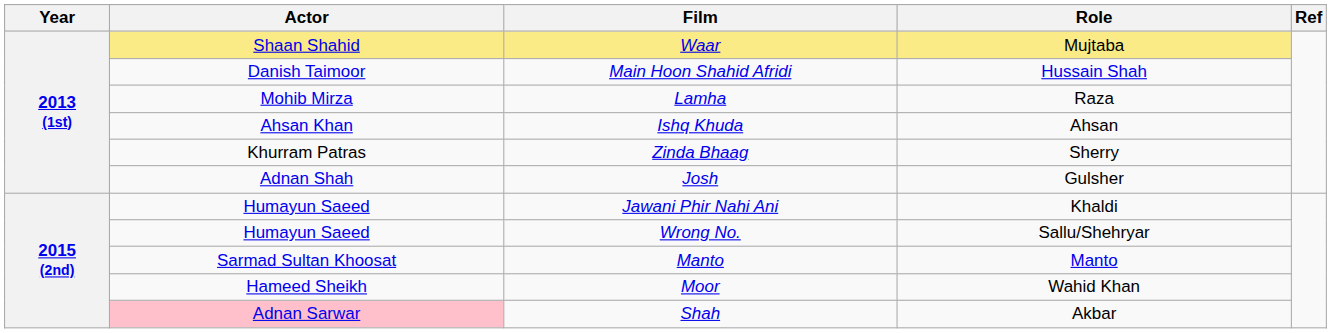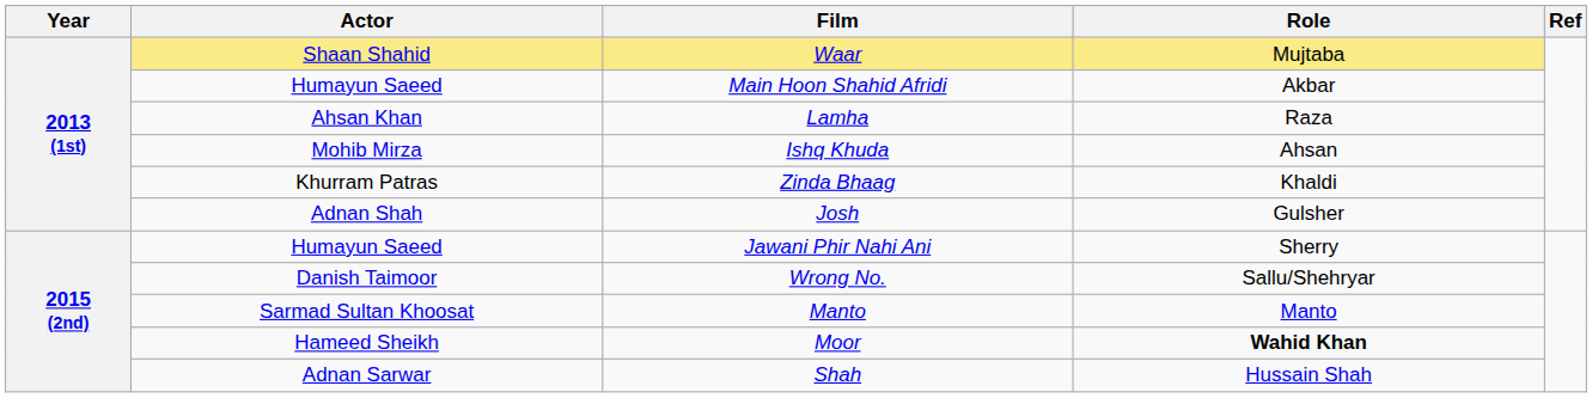Main Hoon Shahid Afridi | Actor: Danish Taimoor -> Humayun Saeed
Main Hoon Shahid Afridi | Role: Hussain Shah -> Akbar
Lamha | Actor: Mohib Mirza -> Ahsan Khan
Ishq Khuda | Actor: Ahsan Khan -> Mohib Mirza
Zinda Bhaag | Role: Sherry -> Khaldi
Jawani Phir Nahi Ani | Role: Khaldi -> Sherry
Wrong No. | Actor: Humayun Saeed -> Danish Taimoor
Moor | Role: normal -> bold
Shah | Actor: pink background -> no background
Shah | Role: Akbar -> Hussain Shah
